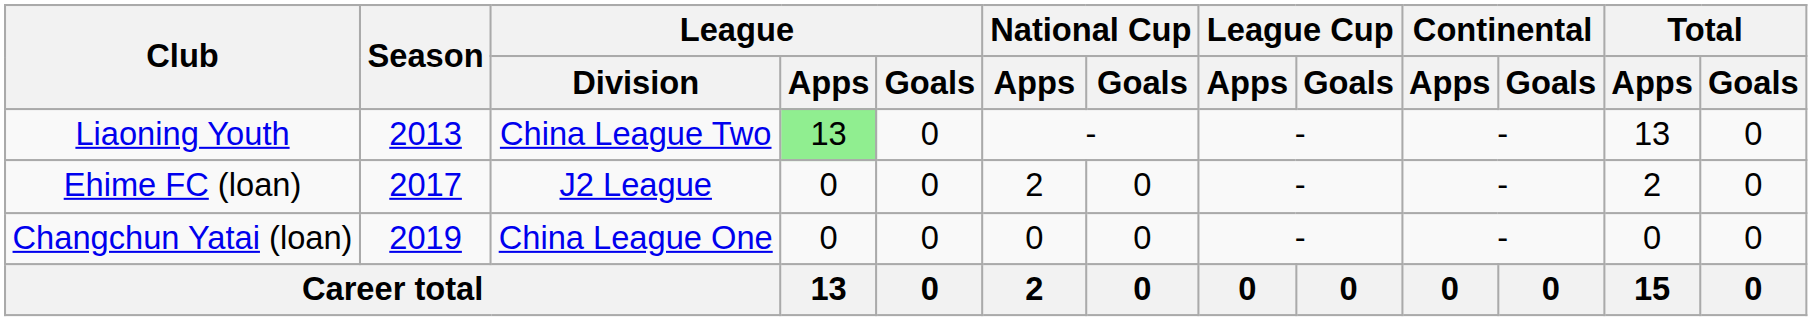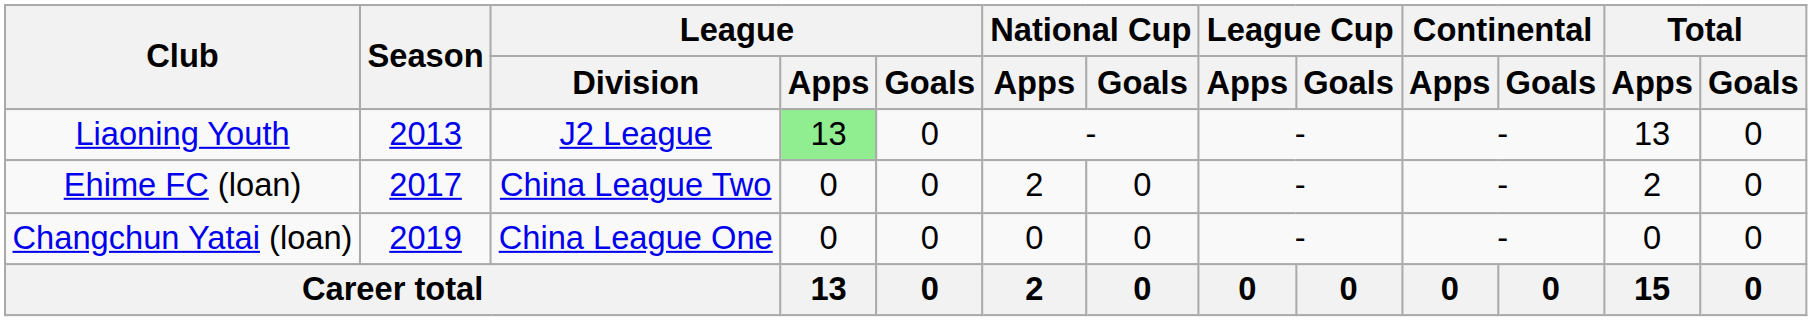Liaoning Youth | League / Division: China League Two -> J2 League
Ehime FC (loan) | League / Division: J2 League -> China League Two
